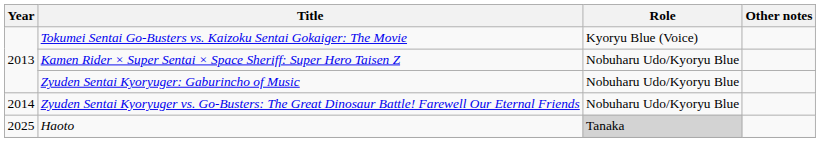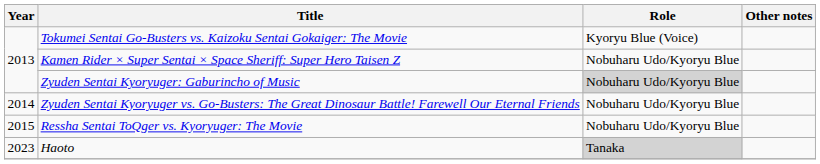Zyuden Sentai Kyoryuger: Gaburincho of Music | Role: no background -> lightgrey background
+ row: 2015 | Ressha Sentai ToQger vs. Kyoryuger: The Movie | Nobuharu Udo/Kyoryu Blue
Haoto | Year: 2025 -> 2023
